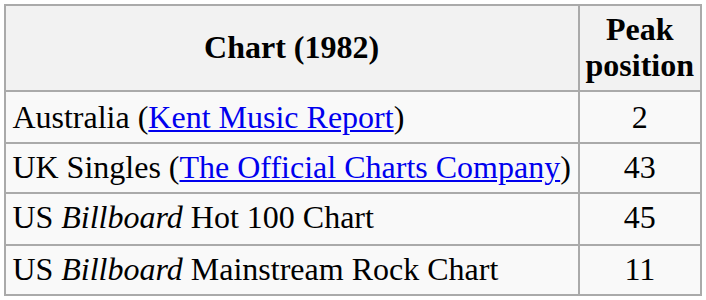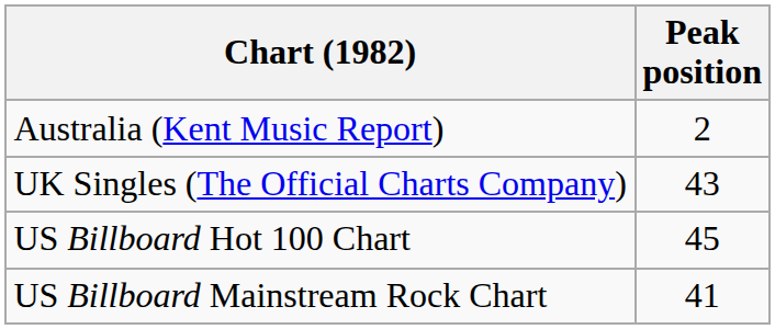US Billboard Mainstream Rock Chart | Peak position: 11 -> 41
